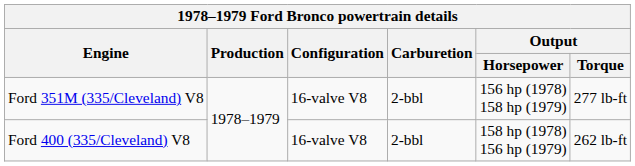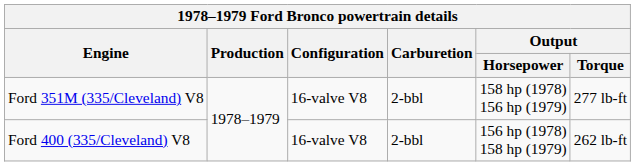Ford 351M (335/Cleveland) V8 | Output / Horsepower: 156 hp (1978) 158 hp (1979) -> 158 hp (1978) 156 hp (1979)
Ford 400 (335/Cleveland) V8 | Output / Horsepower: 158 hp (1978) 156 hp (1979) -> 156 hp (1978) 158 hp (1979)
